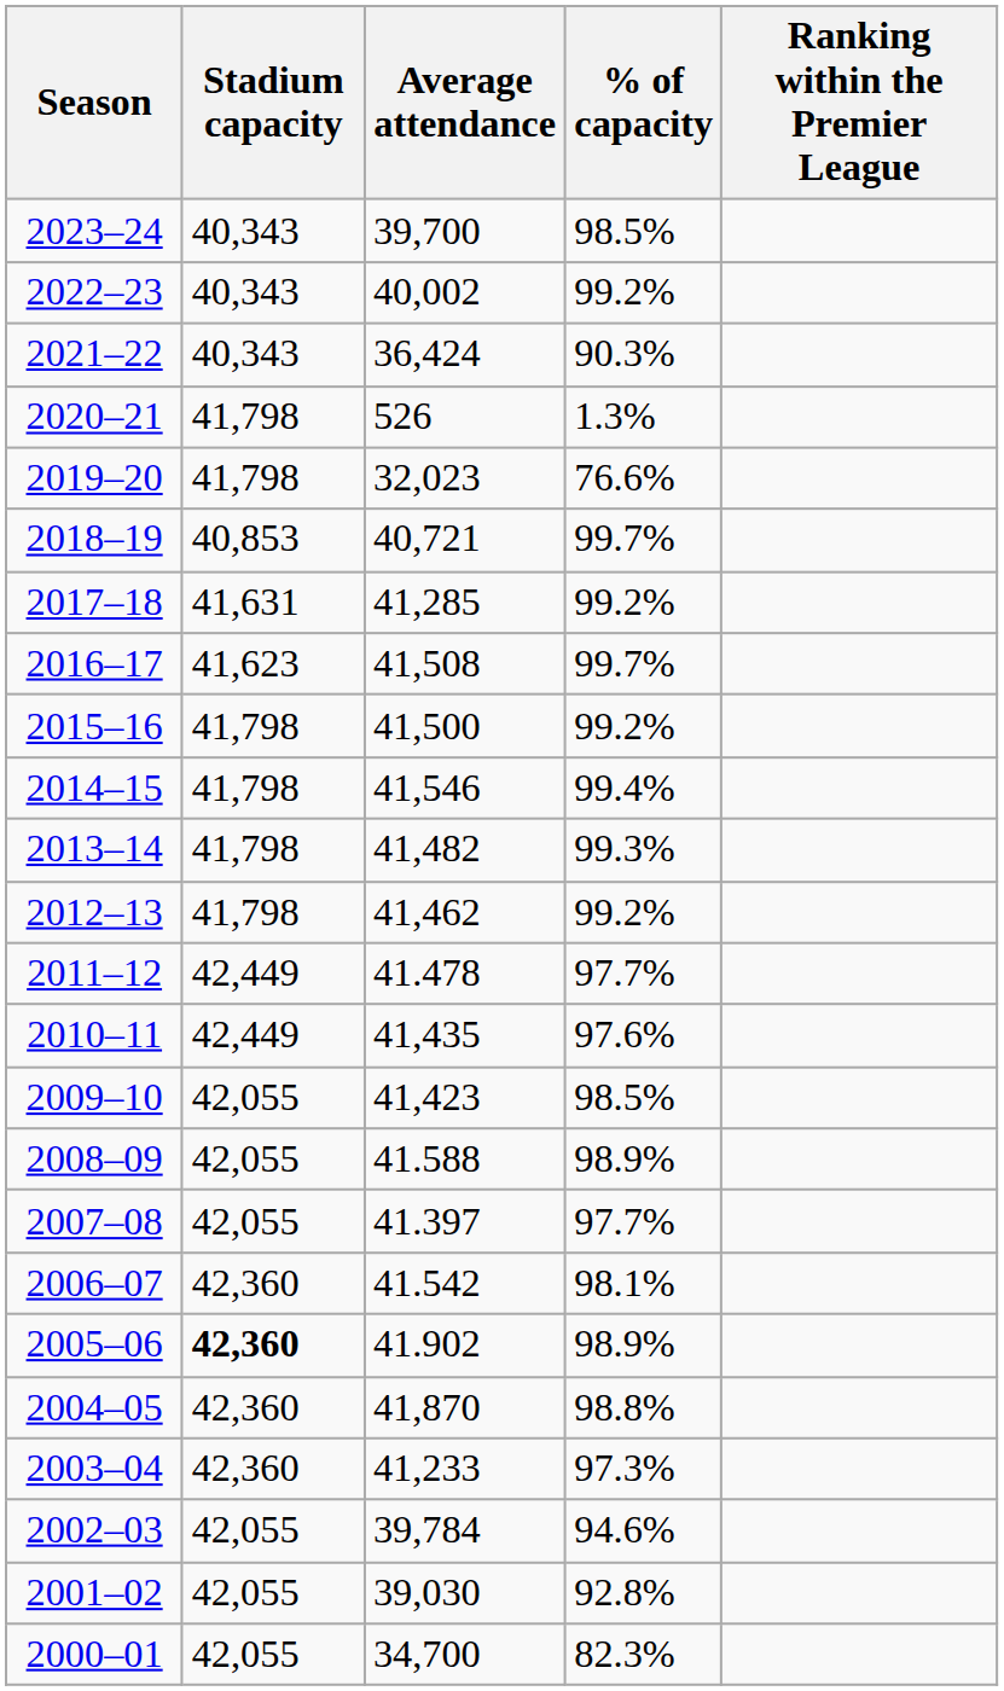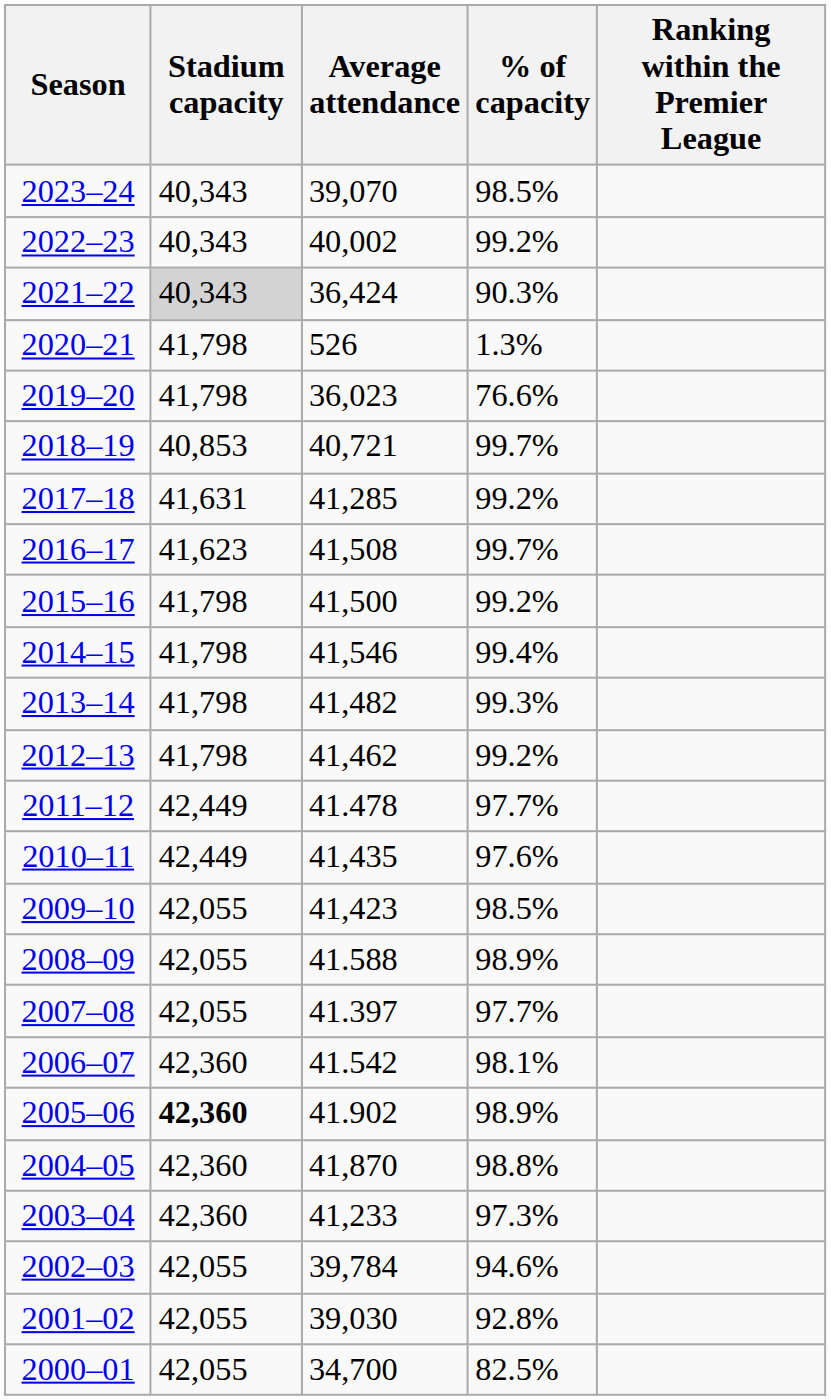2023–24 | Average attendance: 39,700 -> 39,070
2021–22 | Stadium capacity: no background -> lightgrey background
2019–20 | Average attendance: 32,023 -> 36,023
2000–01 | % of capacity: 82.3% -> 82.5%
